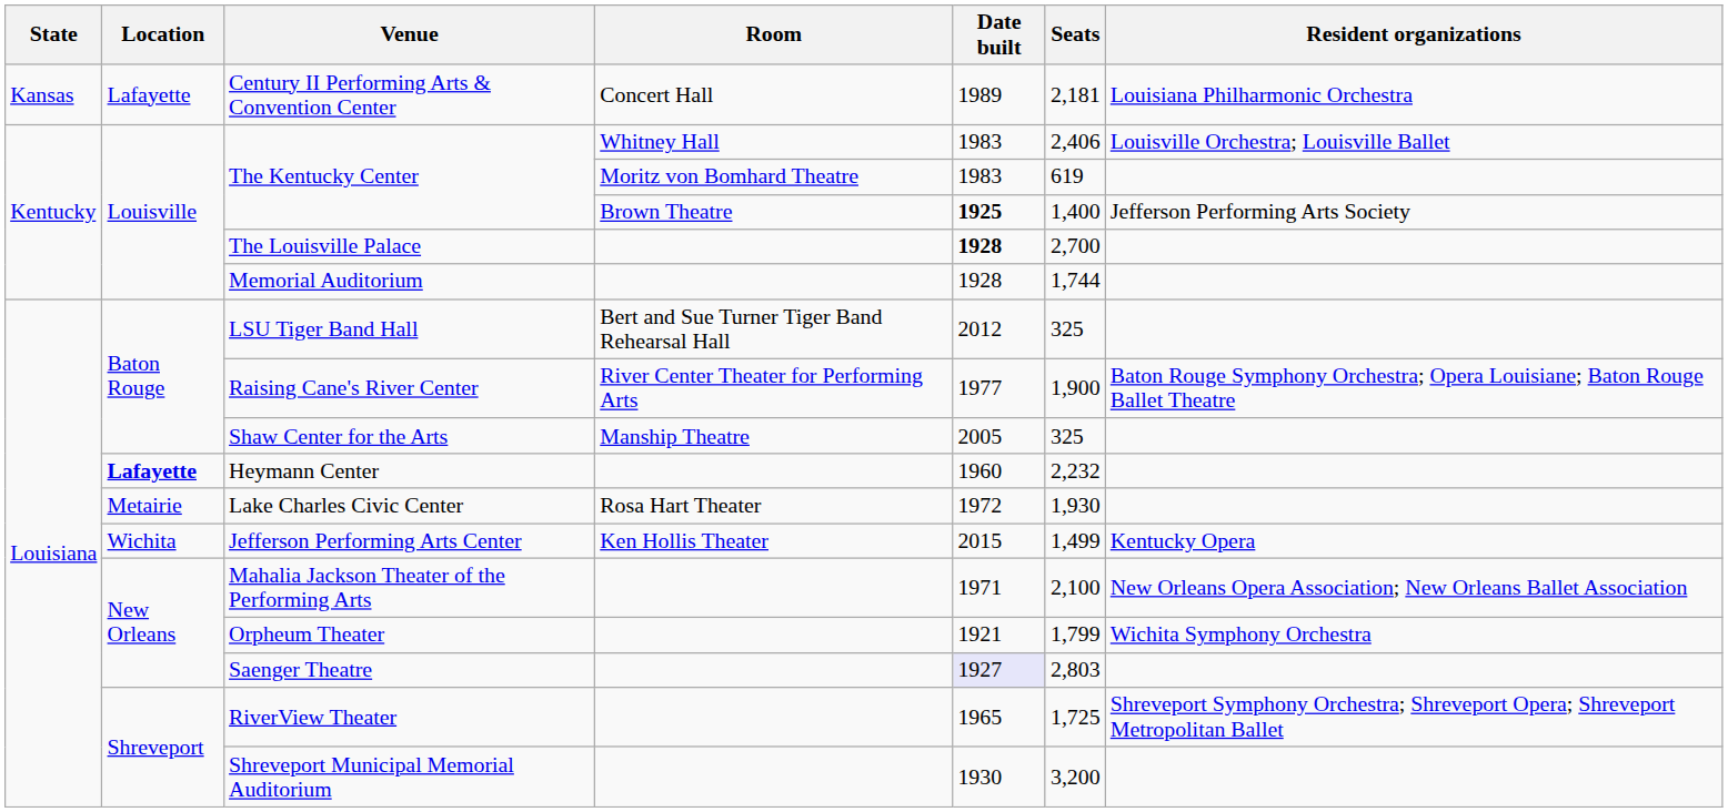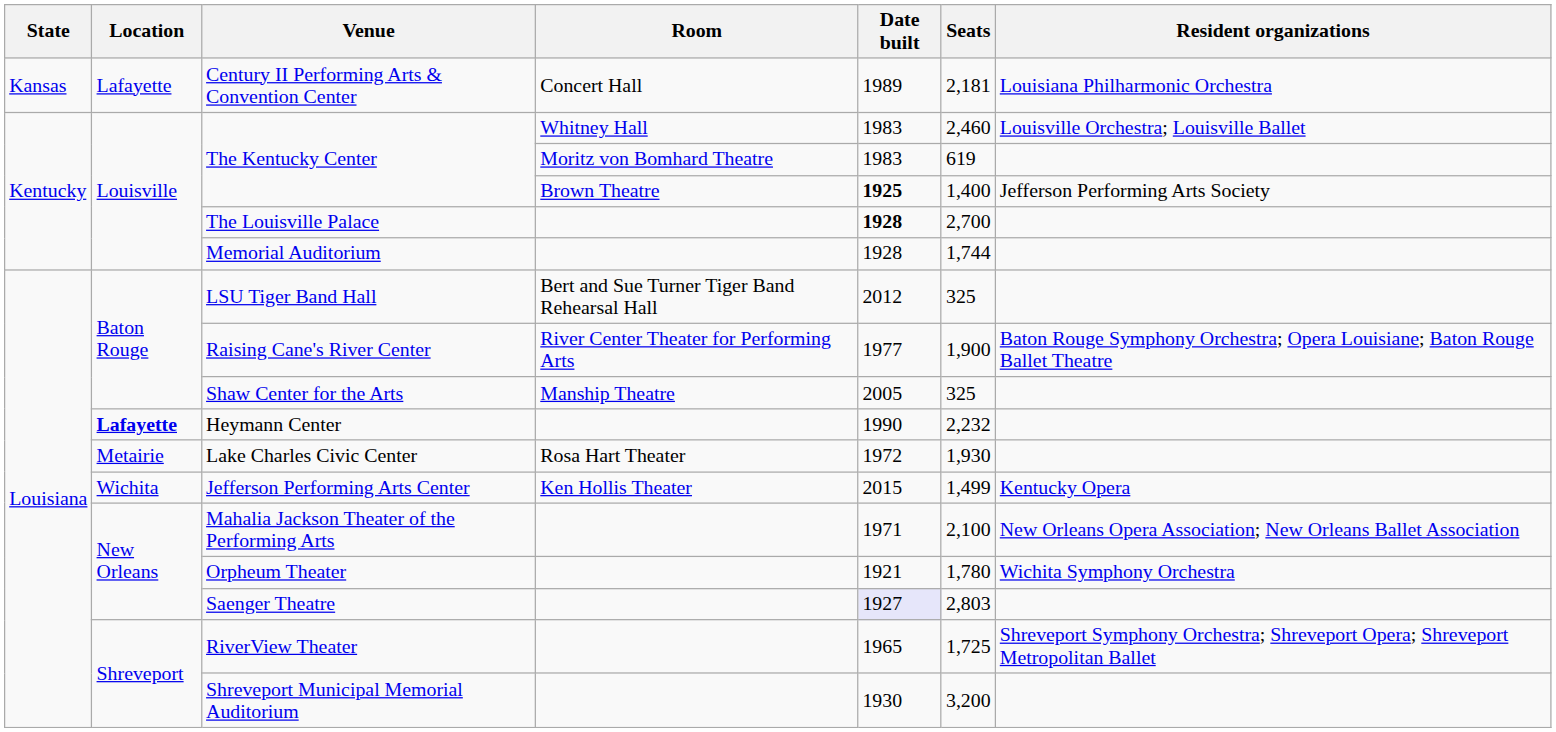The Kentucky Center / Whitney Hall | Seats: 2,406 -> 2,460
Heymann Center | Date built: 1960 -> 1990
Orpheum Theater | Seats: 1,799 -> 1,780
